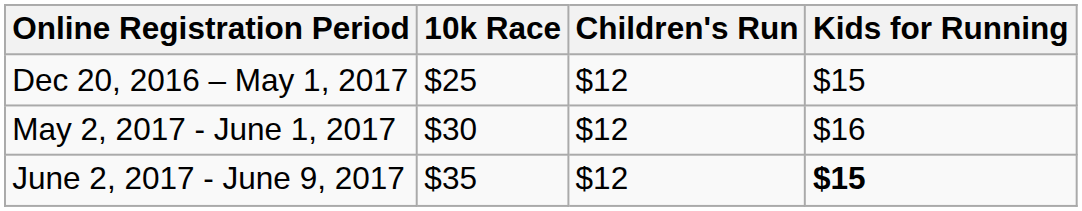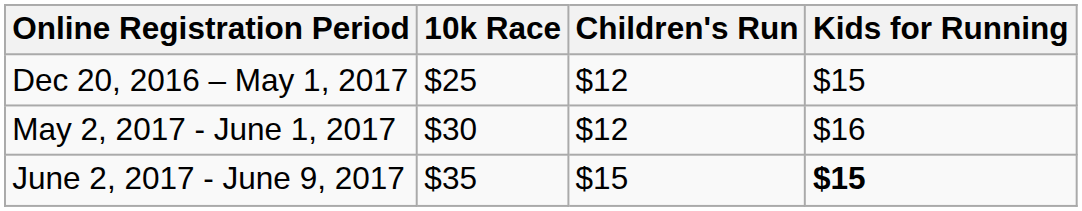June 2, 2017 - June 9, 2017 | Children's Run: $12 -> $15
